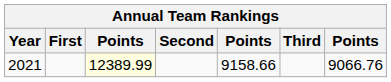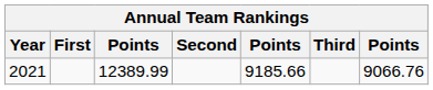2021 | column 3: lightyellow background -> no background
2021 | column 5: 9158.66 -> 9185.66
